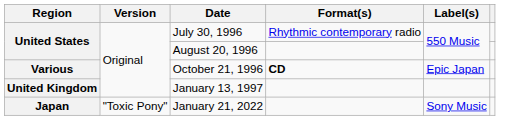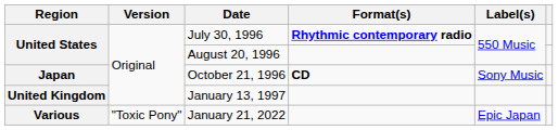July 30, 1996 | Format(s): normal -> bold
October 21, 1996 | Region: Various -> Japan
October 21, 1996 | Label(s): Epic Japan -> Sony Music
January 21, 2022 | Region: Japan -> Various
January 21, 2022 | Label(s): Sony Music -> Epic Japan
